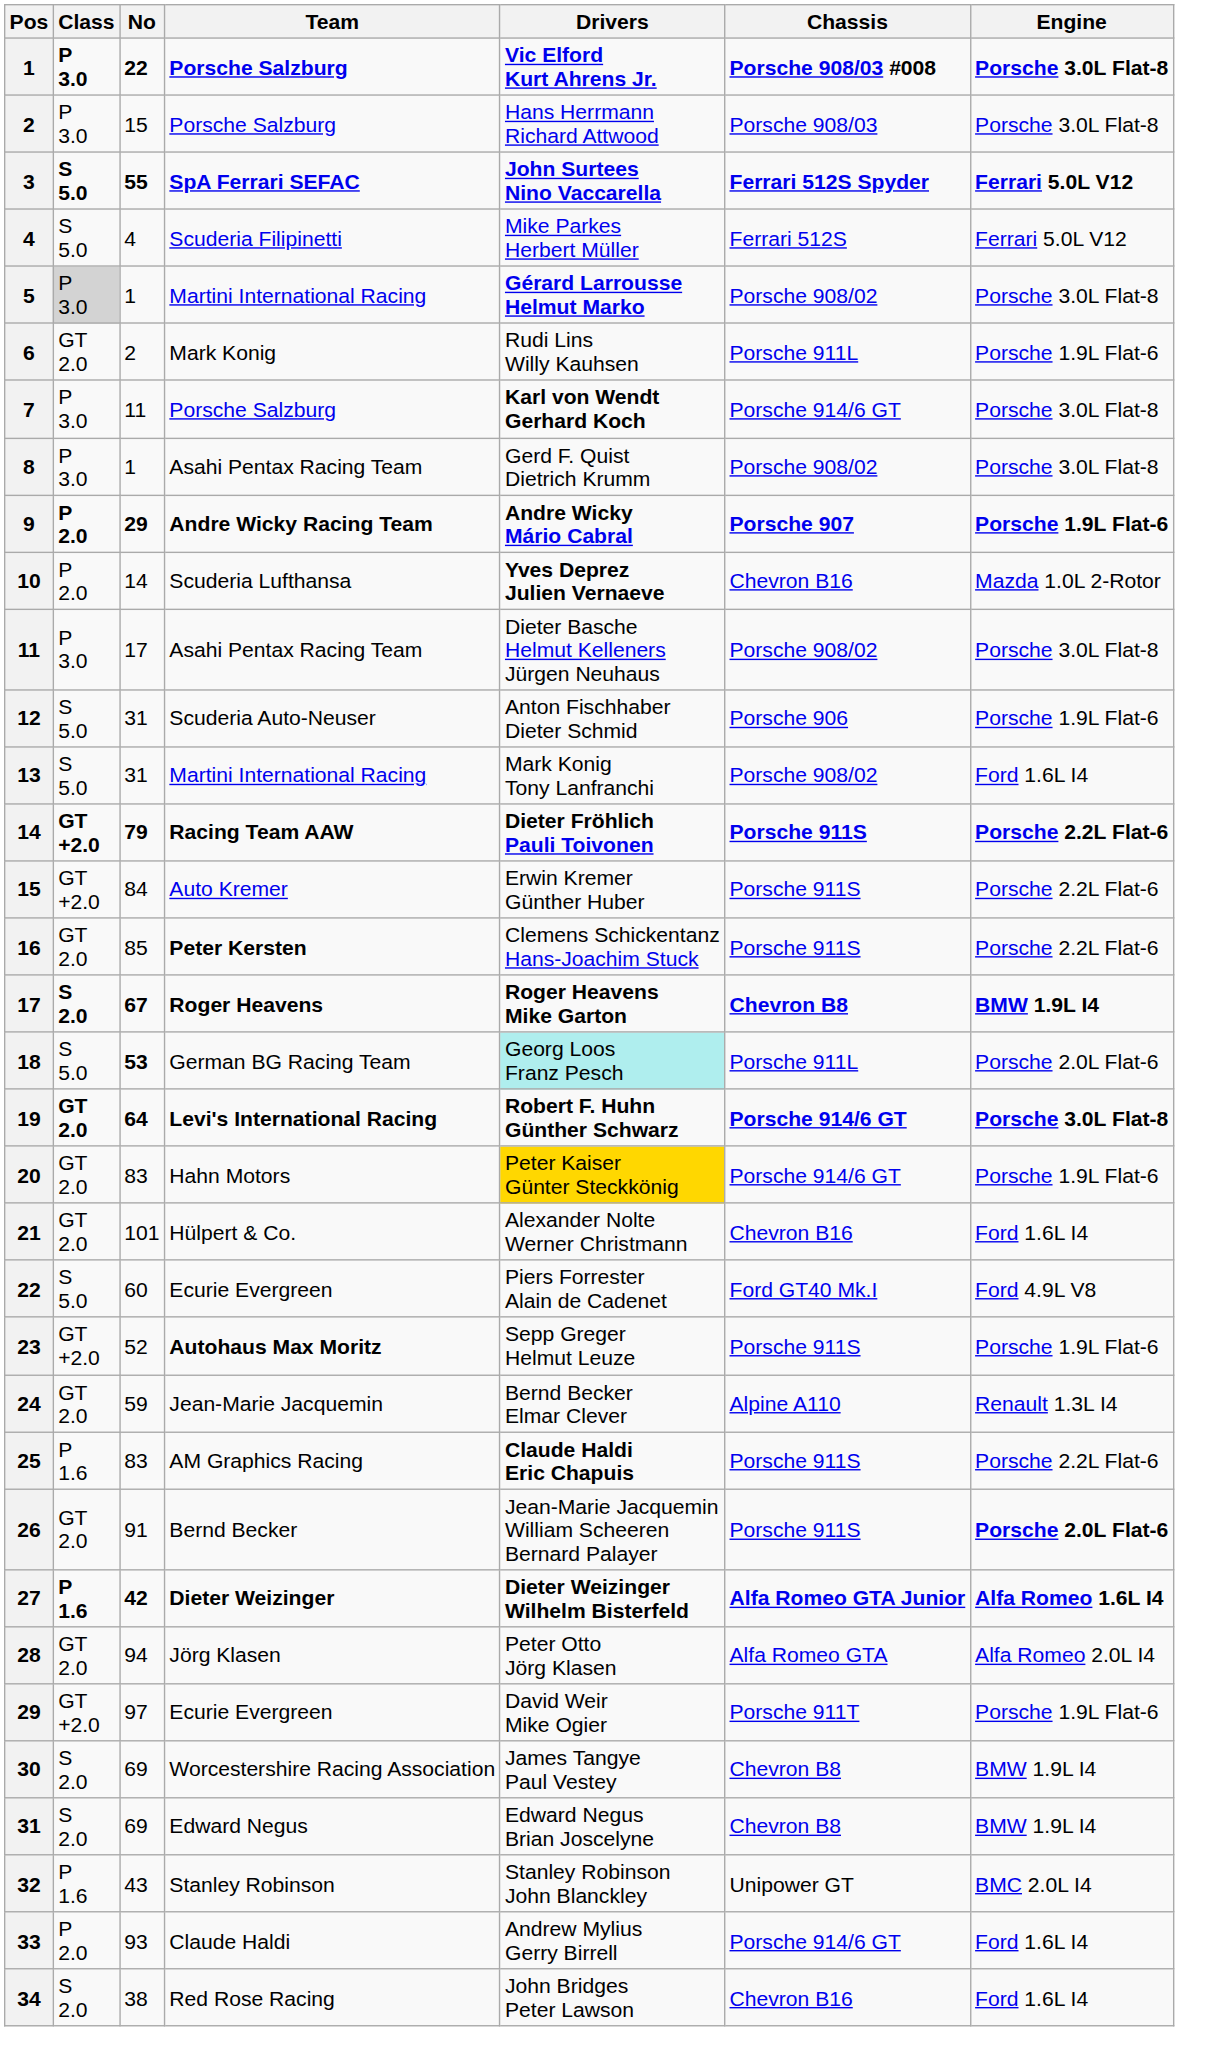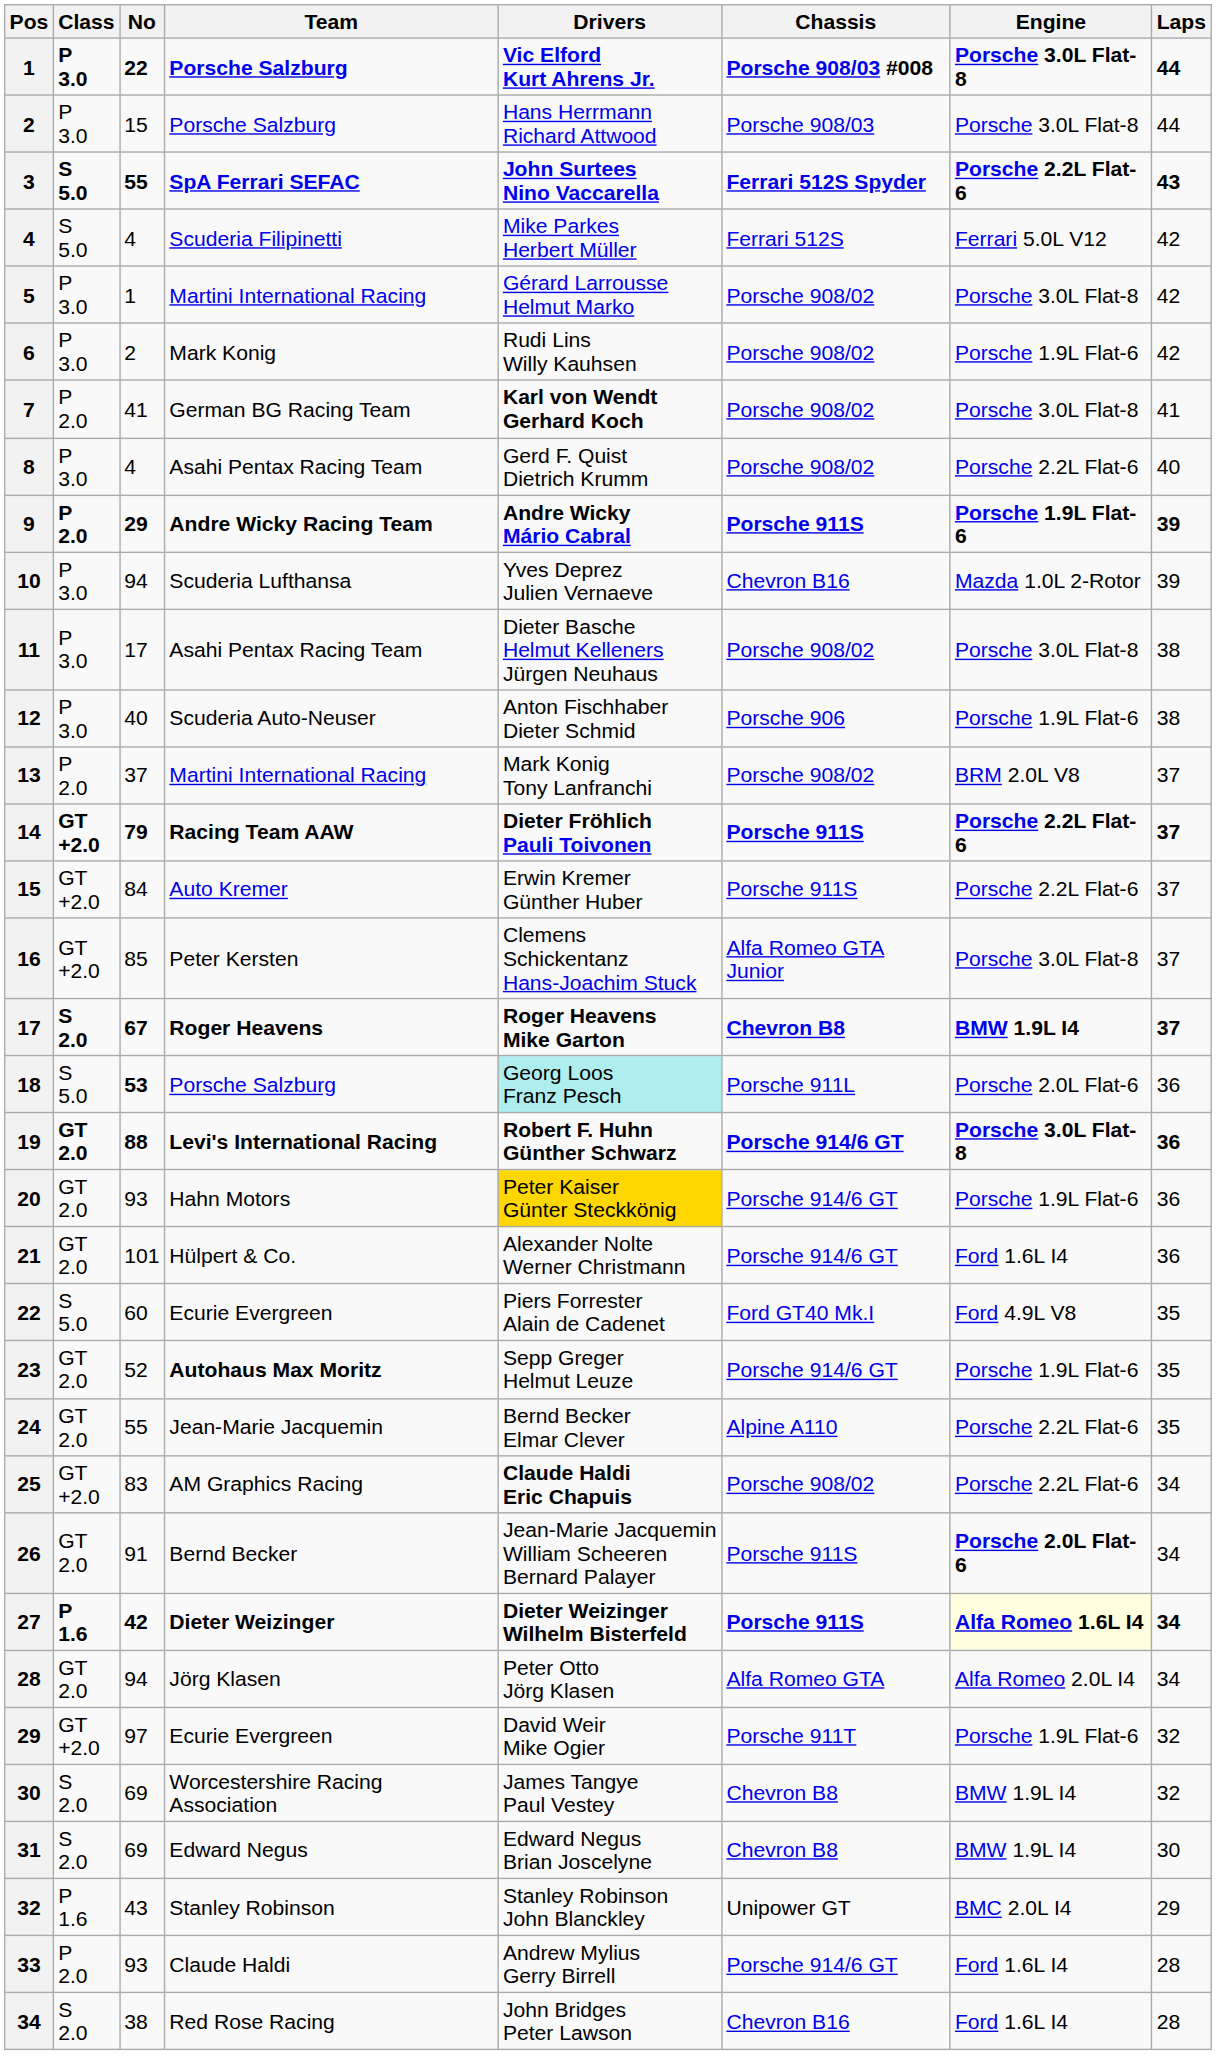+ column: Laps | 44 | 44 | 43 | 42 | 42 | 42 | 41 | 40 | 39 | 39 | 38 | 38 | 37 | 37 | 37 | 37 | 37 | 36 | 36 | 36 | 36 | 35 | 35 | 35 | 34 | 34 | 34 | 34 | 32 | 32 | 30 | 29 | 28 | 28
3 | Engine: Ferrari 5.0L V12 -> Porsche 2.2L Flat-6
5 | Class: lightgrey background -> no background
5 | Drivers: bold -> normal
6 | Class: GT 2.0 -> P 3.0
6 | Chassis: Porsche 911L -> Porsche 908/02
7 | Class: P 3.0 -> P 2.0
7 | No: 11 -> 41
7 | Team: Porsche Salzburg -> German BG Racing Team
7 | Chassis: Porsche 914/6 GT -> Porsche 908/02
8 | No: 1 -> 4
8 | Engine: Porsche 3.0L Flat-8 -> Porsche 2.2L Flat-6
9 | Chassis: Porsche 907 -> Porsche 911S
10 | Class: P 2.0 -> P 3.0
10 | No: 14 -> 94
10 | Drivers: bold -> normal
12 | Class: S 5.0 -> P 3.0
12 | No: 31 -> 40
13 | Class: S 5.0 -> P 2.0
13 | No: 31 -> 37
13 | Engine: Ford 1.6L I4 -> BRM 2.0L V8
16 | Class: GT 2.0 -> GT +2.0
16 | Team: bold -> normal
16 | Chassis: Porsche 911S -> Alfa Romeo GTA Junior
16 | Engine: Porsche 2.2L Flat-6 -> Porsche 3.0L Flat-8
18 | Team: German BG Racing Team -> Porsche Salzburg
19 | No: 64 -> 88
20 | No: 83 -> 93
21 | Chassis: Chevron B16 -> Porsche 914/6 GT
23 | Class: GT +2.0 -> GT 2.0
23 | Chassis: Porsche 911S -> Porsche 914/6 GT
24 | No: 59 -> 55
24 | Engine: Renault 1.3L I4 -> Porsche 2.2L Flat-6
25 | Class: P 1.6 -> GT +2.0
25 | Chassis: Porsche 911S -> Porsche 908/02
27 | Chassis: Alfa Romeo GTA Junior -> Porsche 911S
27 | Engine: no background -> lightyellow background
